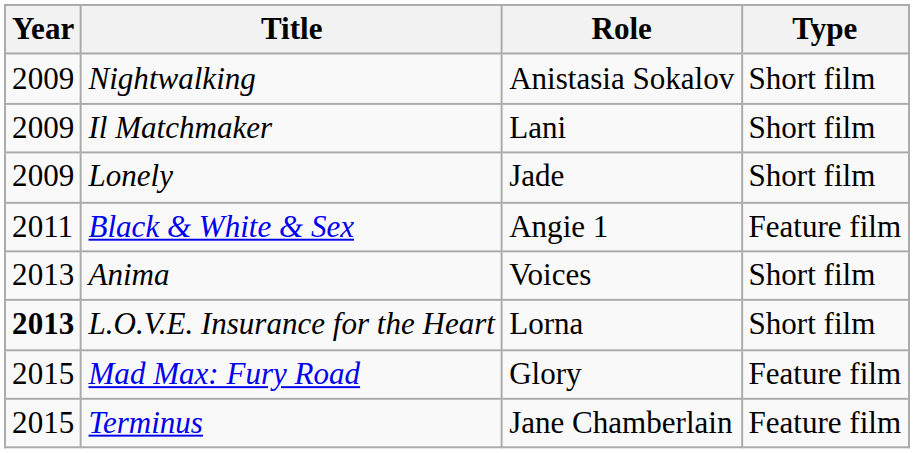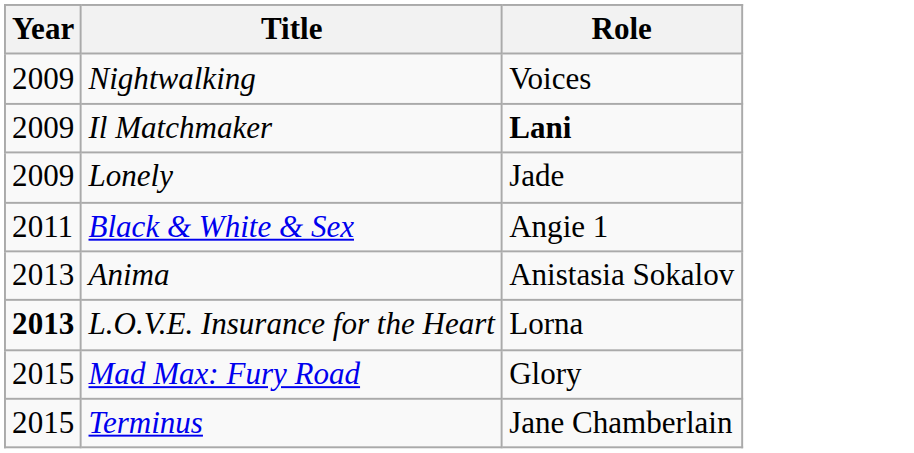- column: Type | Short film | Short film | Short film | Feature film | Short film | Short film | Feature film | Feature film
Nightwalking | Role: Anistasia Sokalov -> Voices
Il Matchmaker | Role: normal -> bold
Anima | Role: Voices -> Anistasia Sokalov
